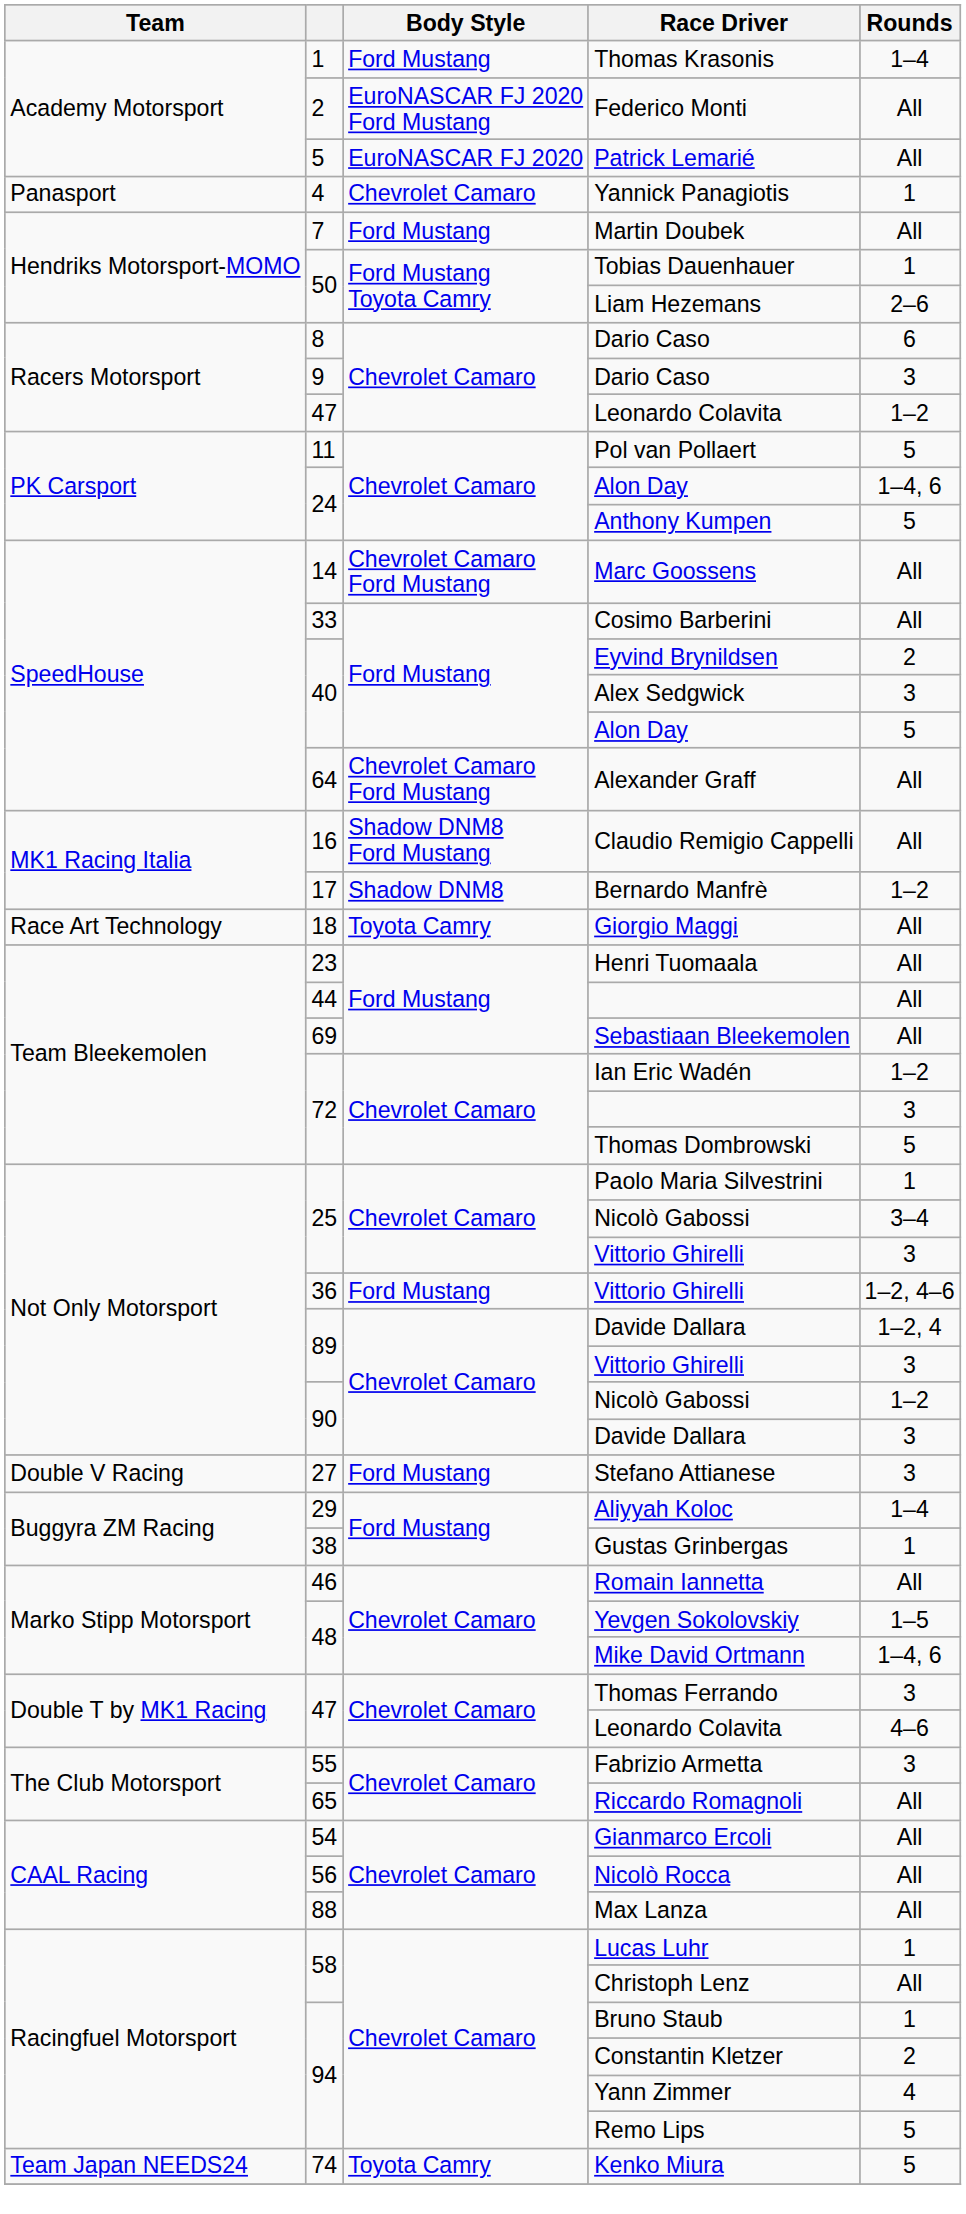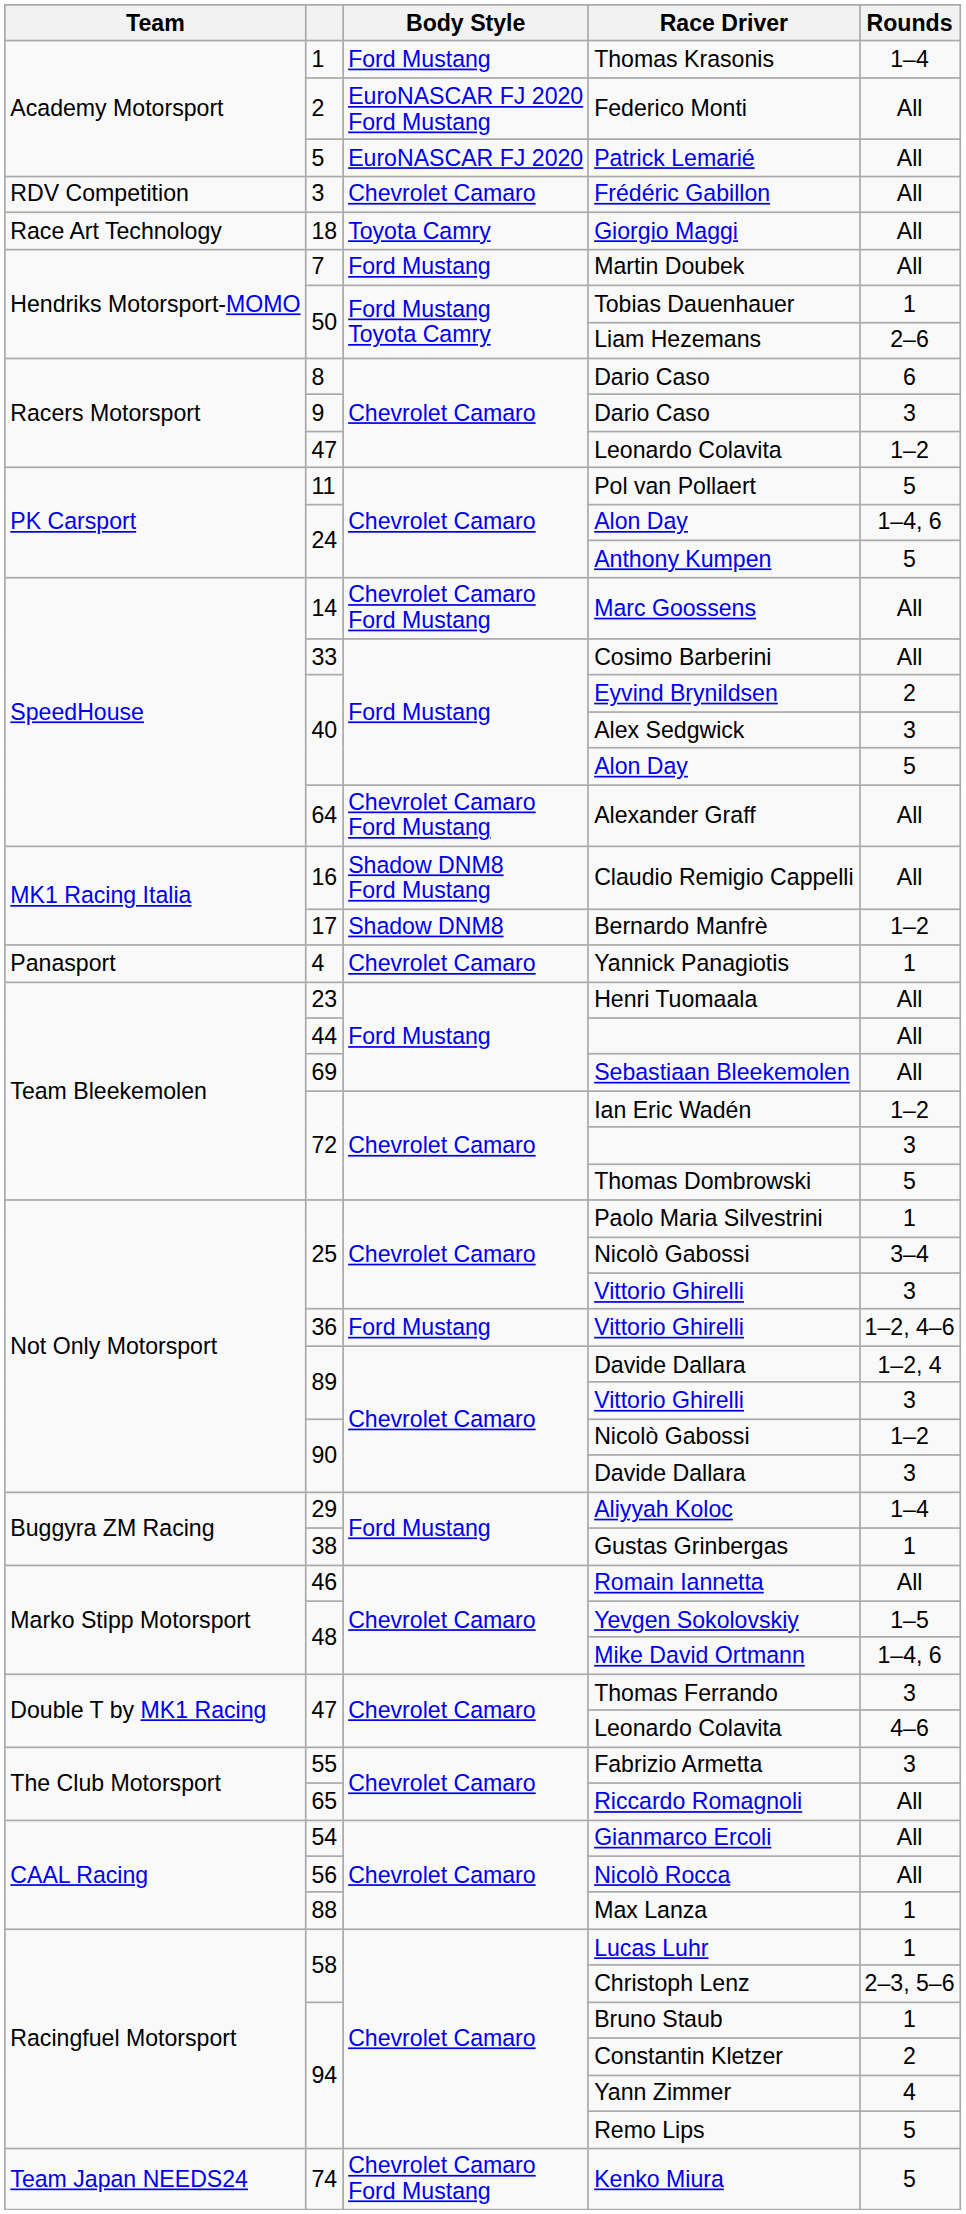+ row: RDV Competition | 3 | Chevrolet Camaro | Frédéric Gabillon | All
rows swapped: Yannick Panagiotis <-> Giorgio Maggi
- row: Double V Racing | 27 | Ford Mustang | Stefano Attianese | 3
Max Lanza | Rounds: All -> 1
Christoph Lenz | Rounds: All -> 2–3, 5–6
Kenko Miura | Body Style: Toyota Camry -> Chevrolet Camaro Ford Mustang
